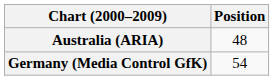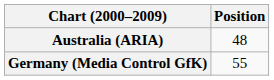Germany (Media Control GfK) | Position: 54 -> 55
